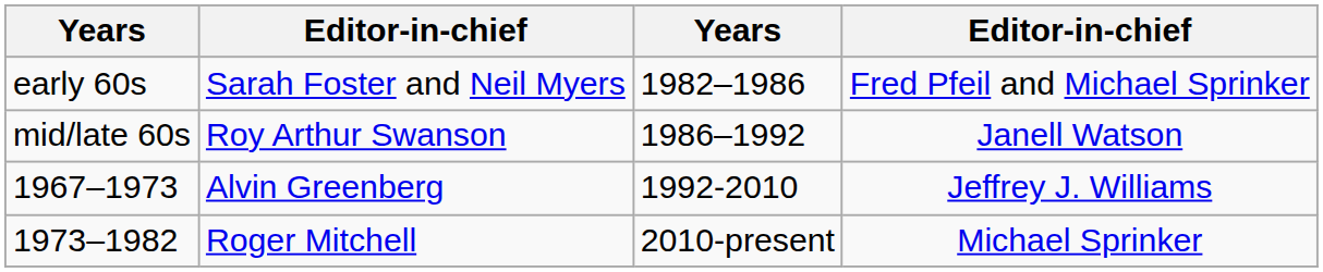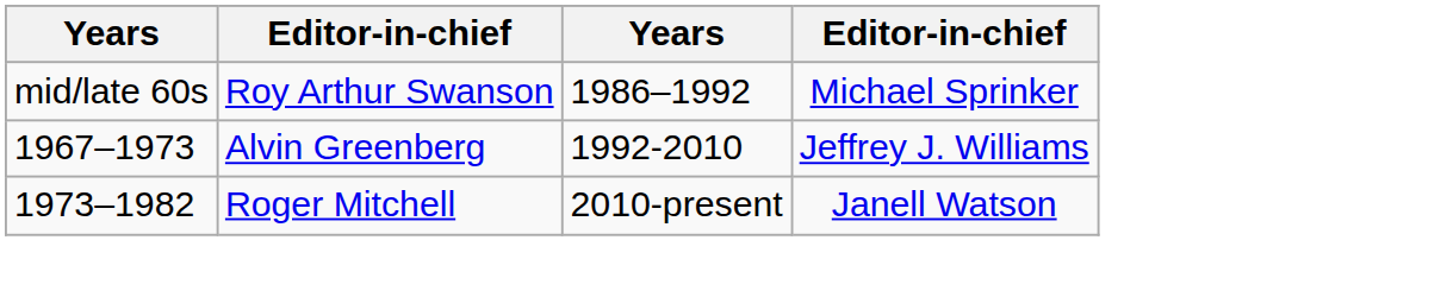- row: early 60s | Sarah Foster and Neil Myers | 1982–1986 | Fred Pfeil and Michael Sprinker
mid/late 60s | column 4: Janell Watson -> Michael Sprinker
1973–1982 | column 4: Michael Sprinker -> Janell Watson
